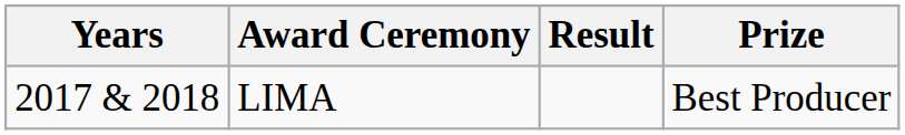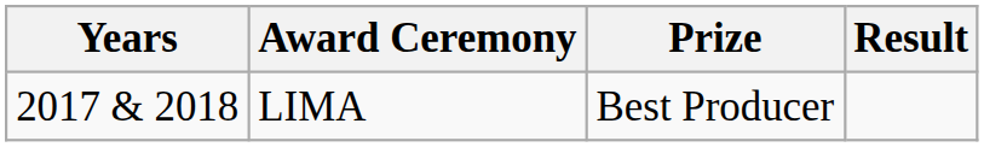columns swapped: Prize <-> Result
